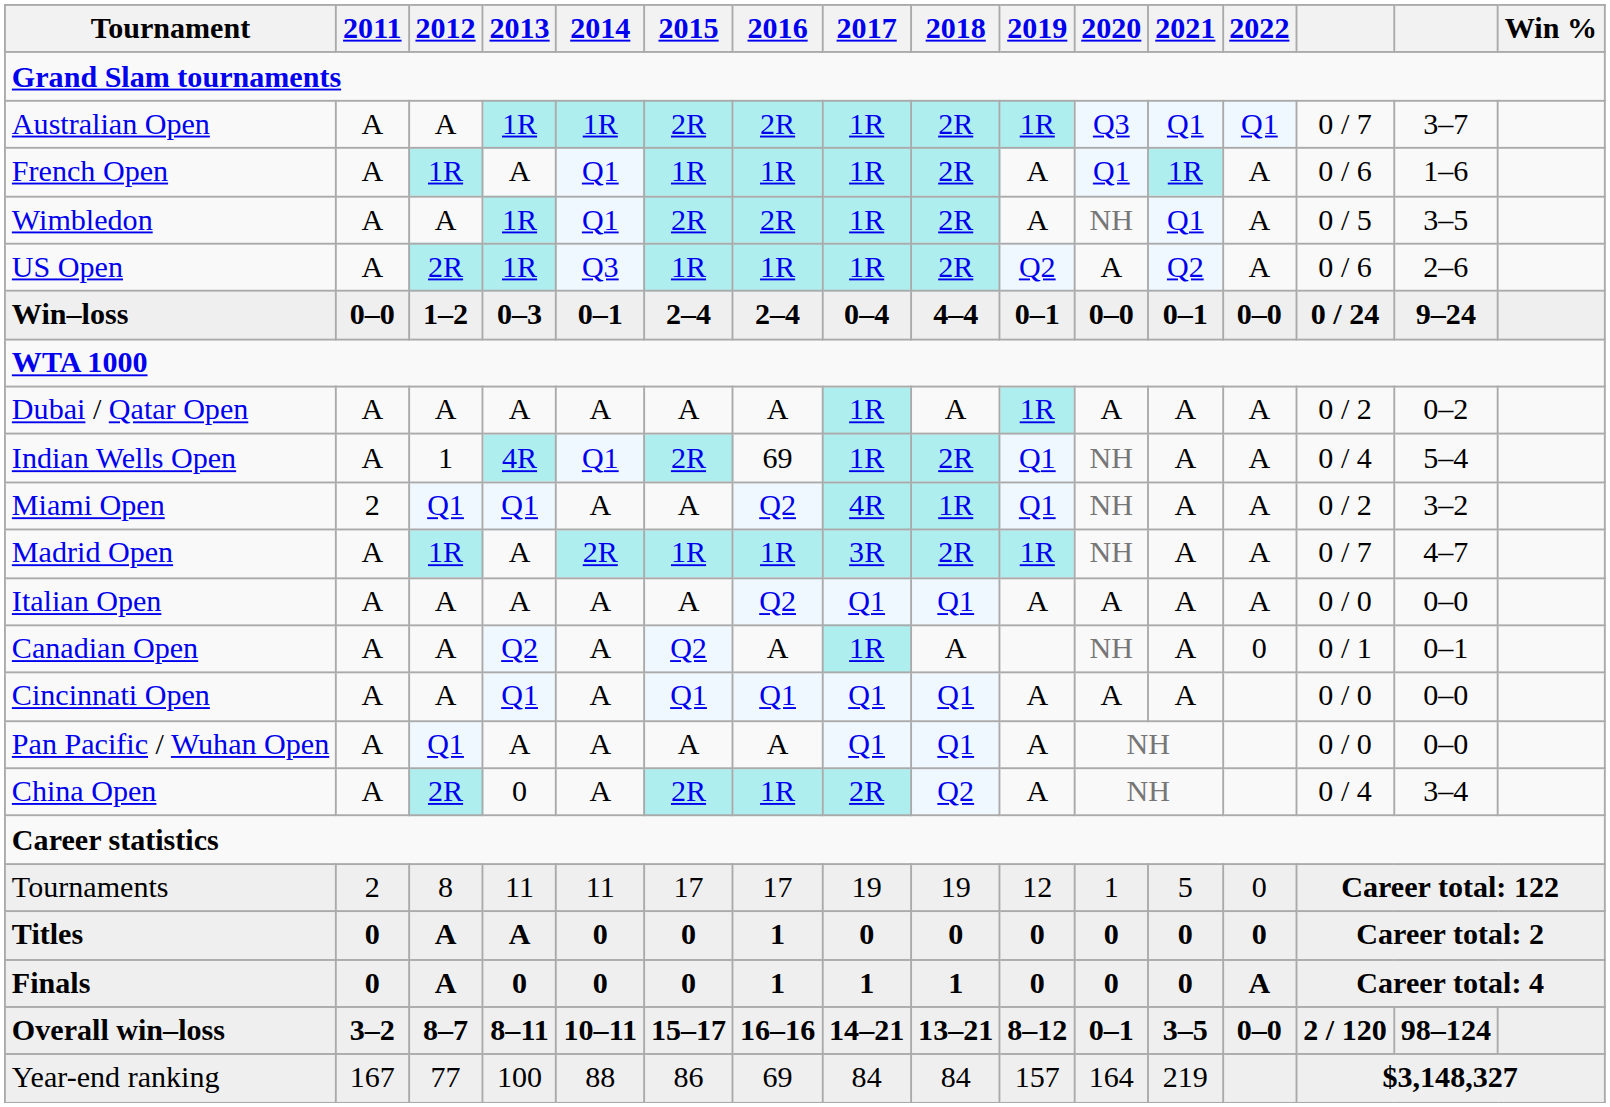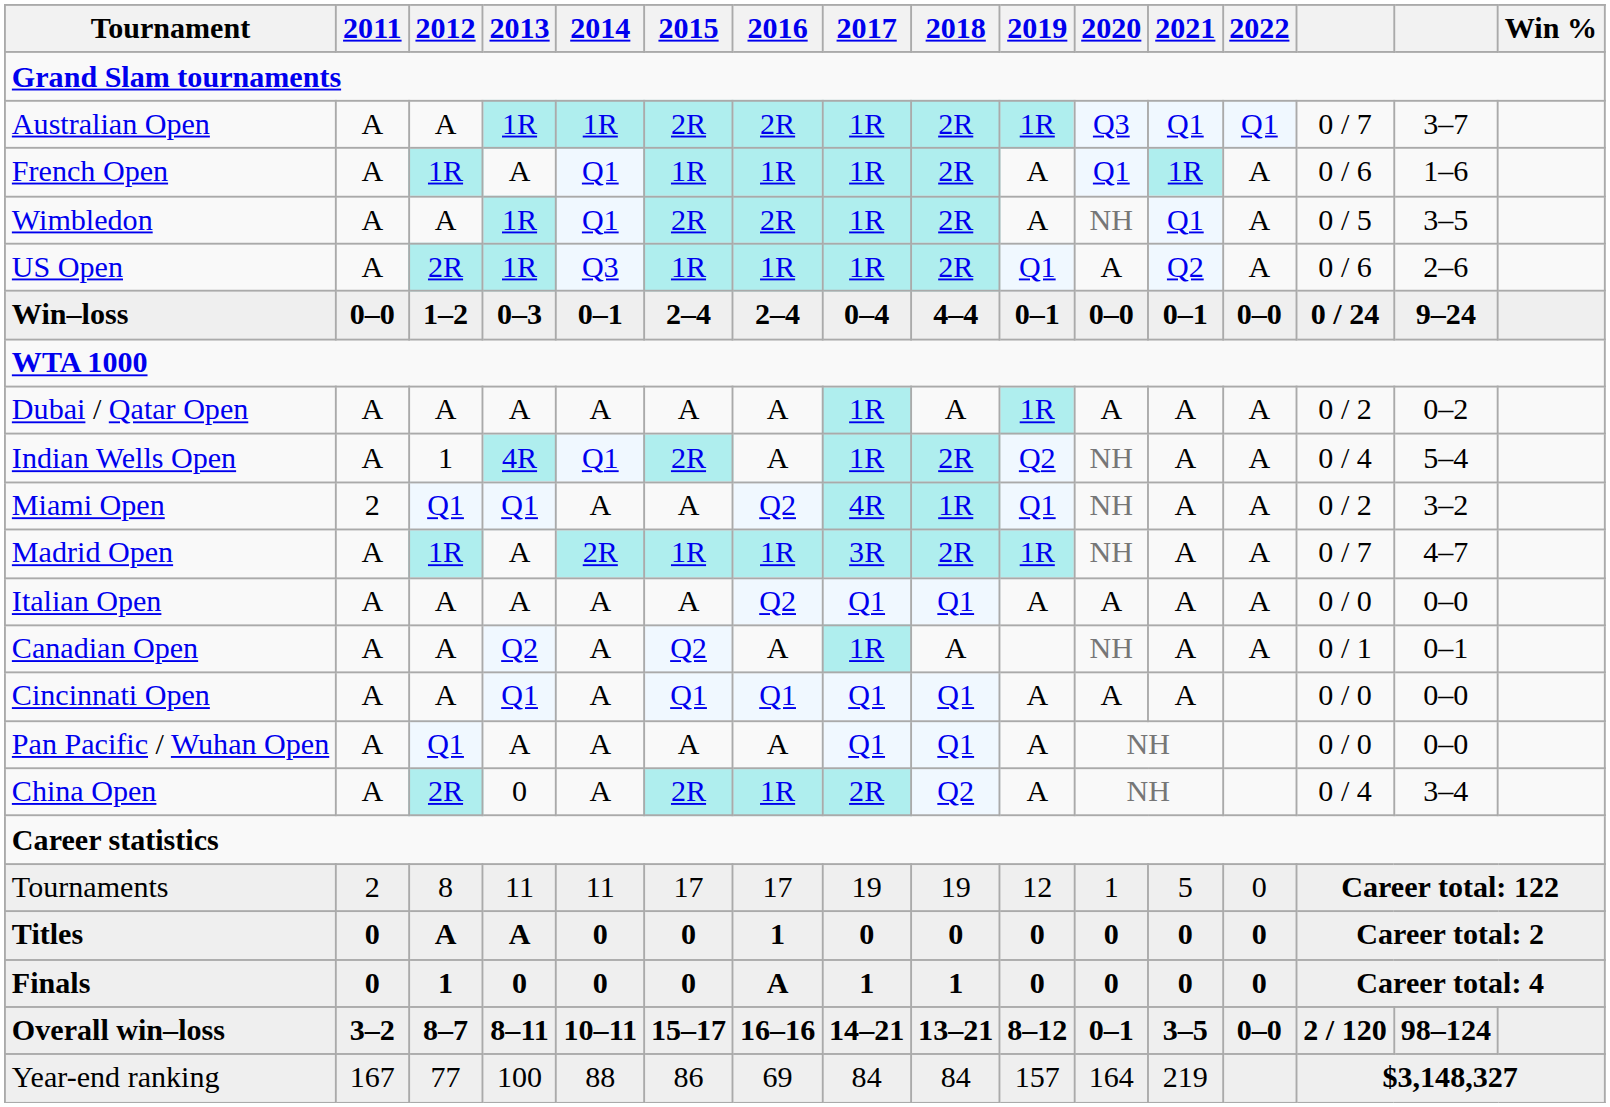US Open | 2019: Q2 -> Q1
Indian Wells Open | 2016: 69 -> A
Indian Wells Open | 2019: Q1 -> Q2
Canadian Open | 2022: 0 -> A
Finals | 2012: A -> 1
Finals | 2016: 1 -> A
Finals | 2022: A -> 0
